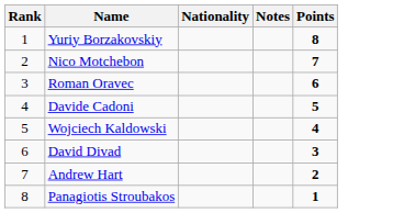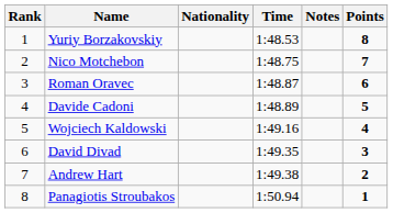+ column: Time | 1:48.53 | 1:48.75 | 1:48.87 | 1:48.89 | 1:49.16 | 1:49.35 | 1:49.38 | 1:50.94
